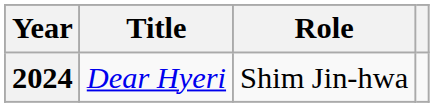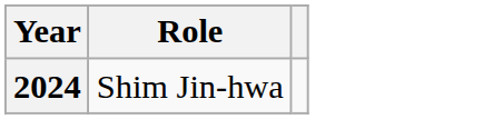- column: Title | Dear Hyeri
